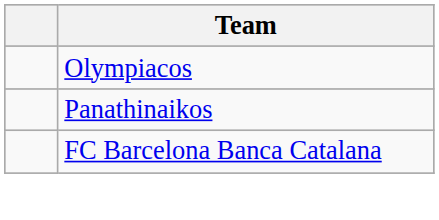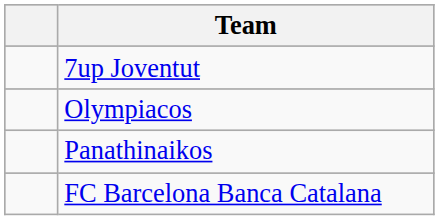+ row: 7up Joventut
